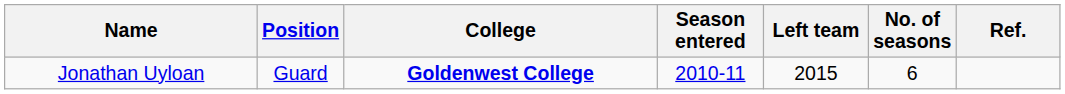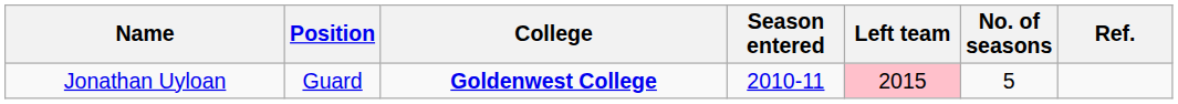Jonathan Uyloan | Left team: no background -> pink background
Jonathan Uyloan | No. of seasons: 6 -> 5
